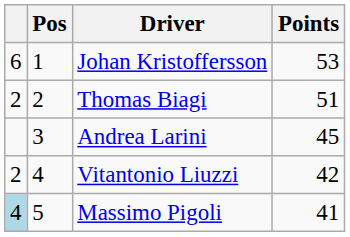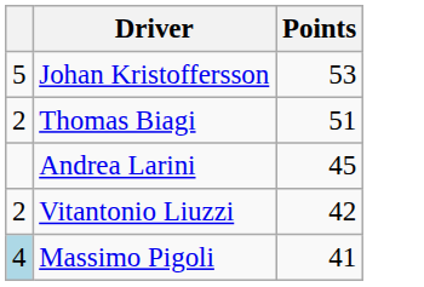- column: Pos | 1 | 2 | 3 | 4 | 5
Johan Kristoffersson | column 1: 6 -> 5
